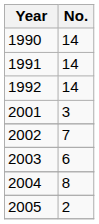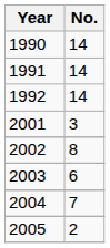2002 | No.: 7 -> 8
2004 | No.: 8 -> 7
